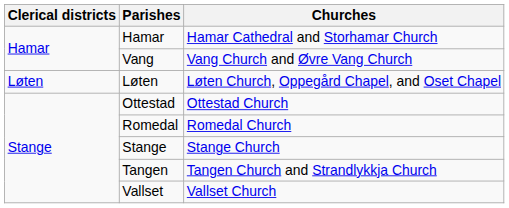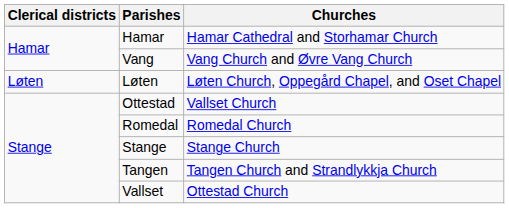Ottestad | Churches: Ottestad Church -> Vallset Church
Vallset | Churches: Vallset Church -> Ottestad Church
